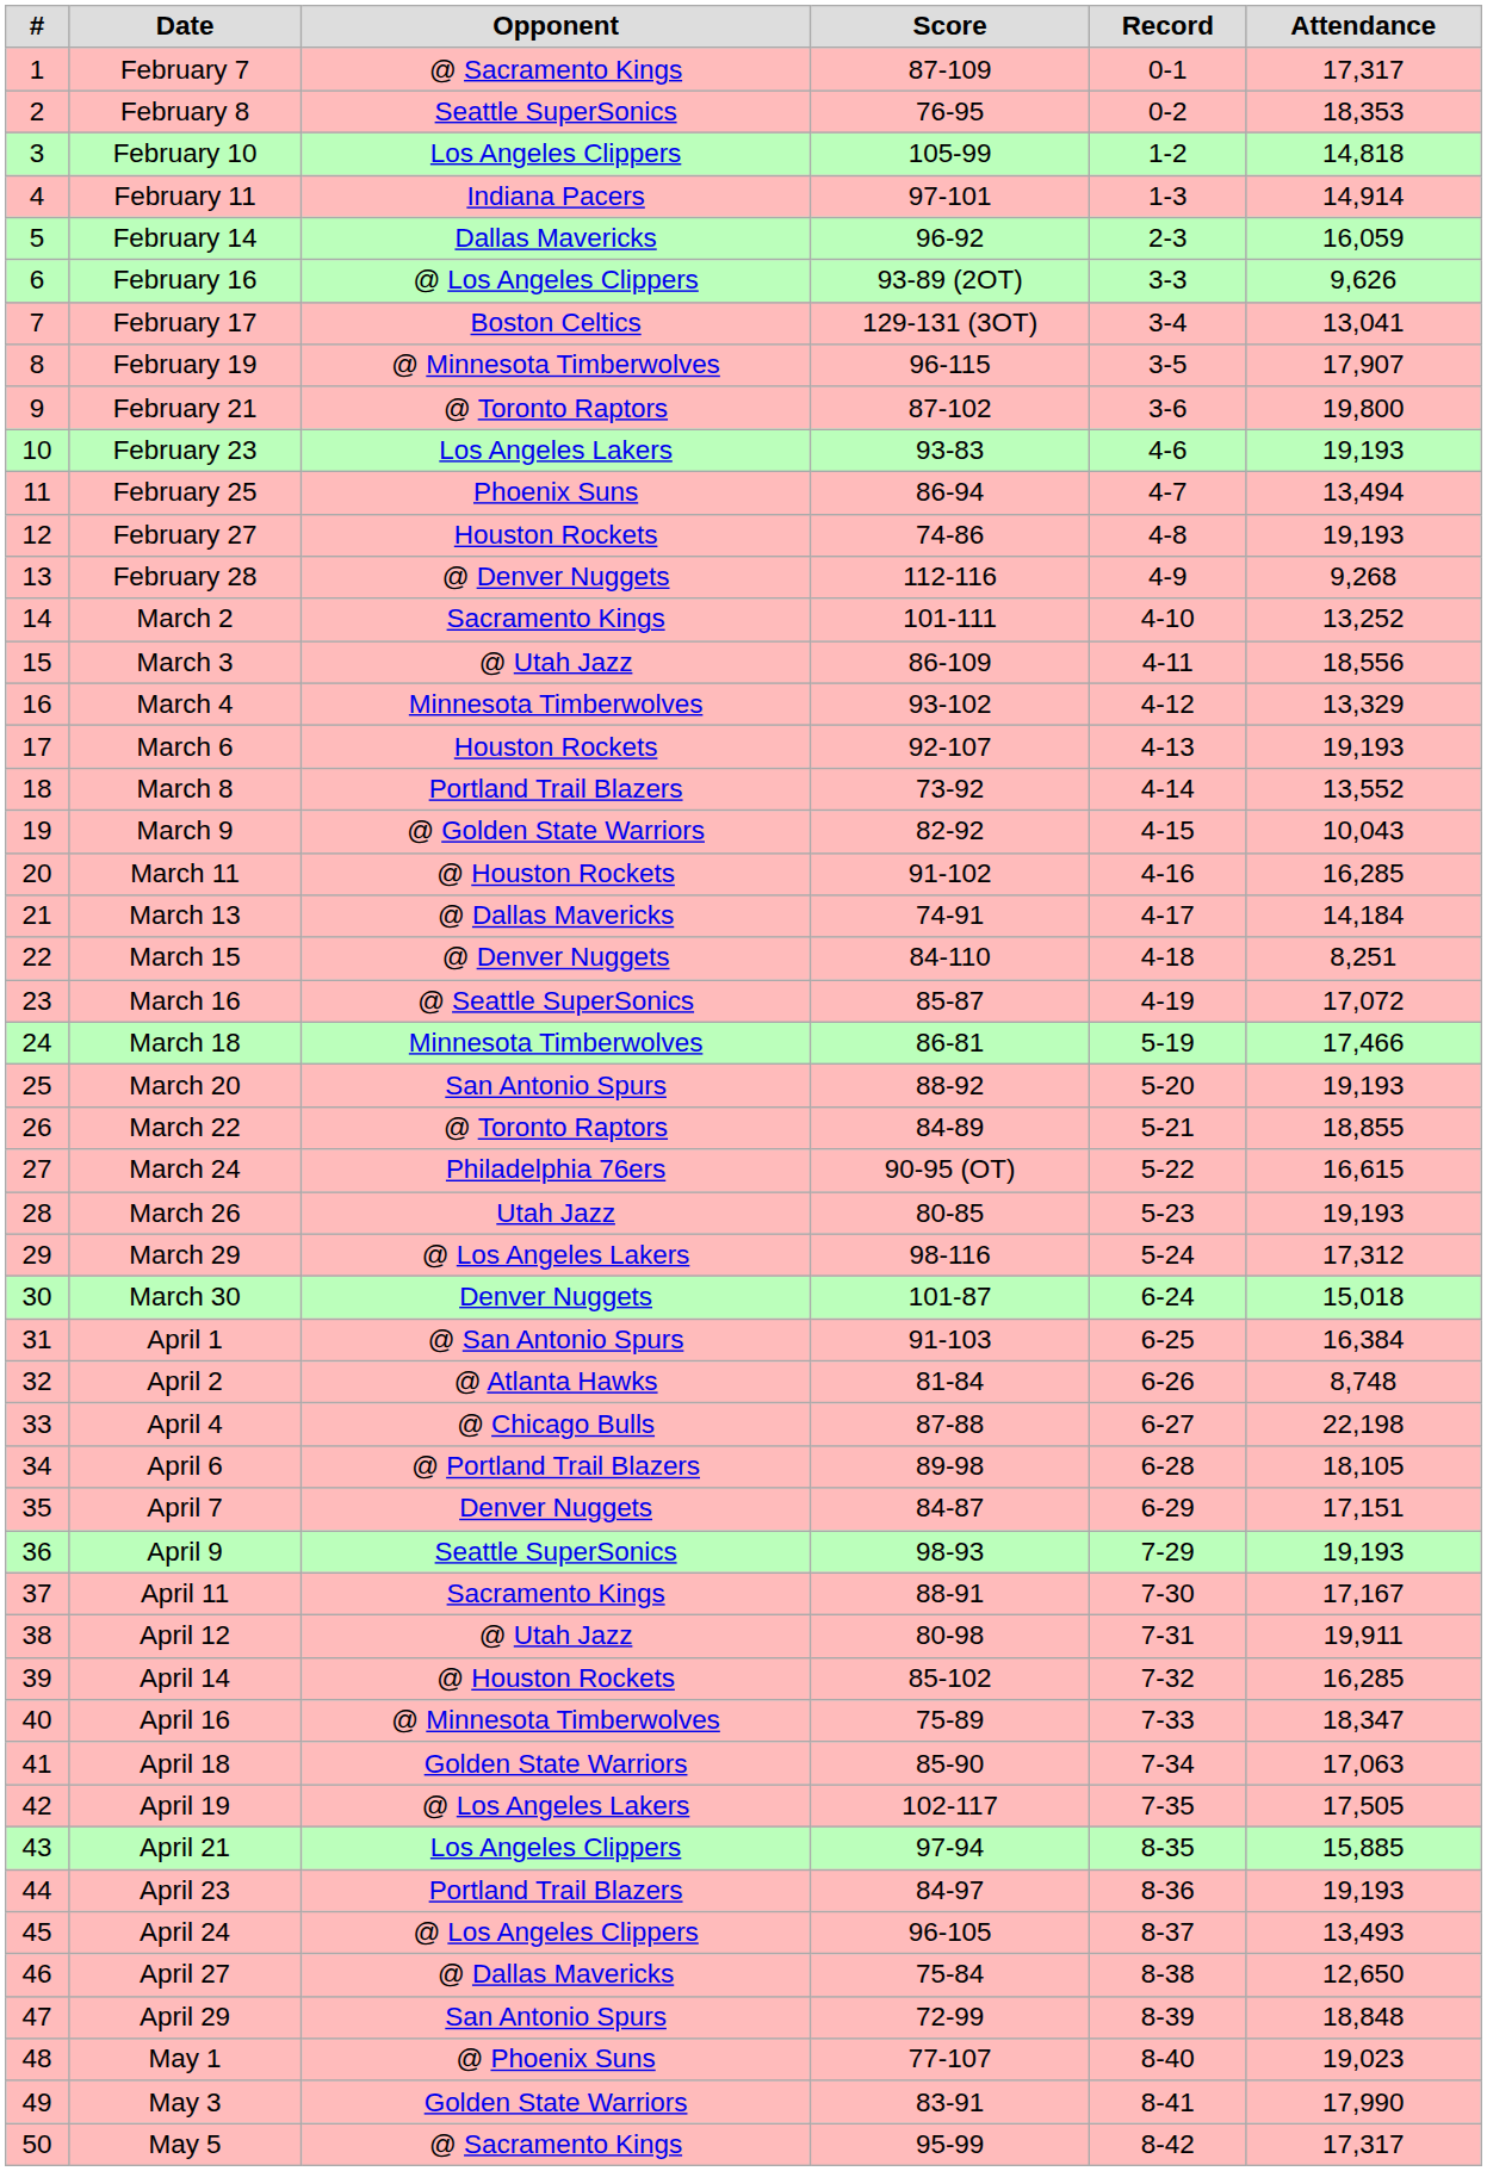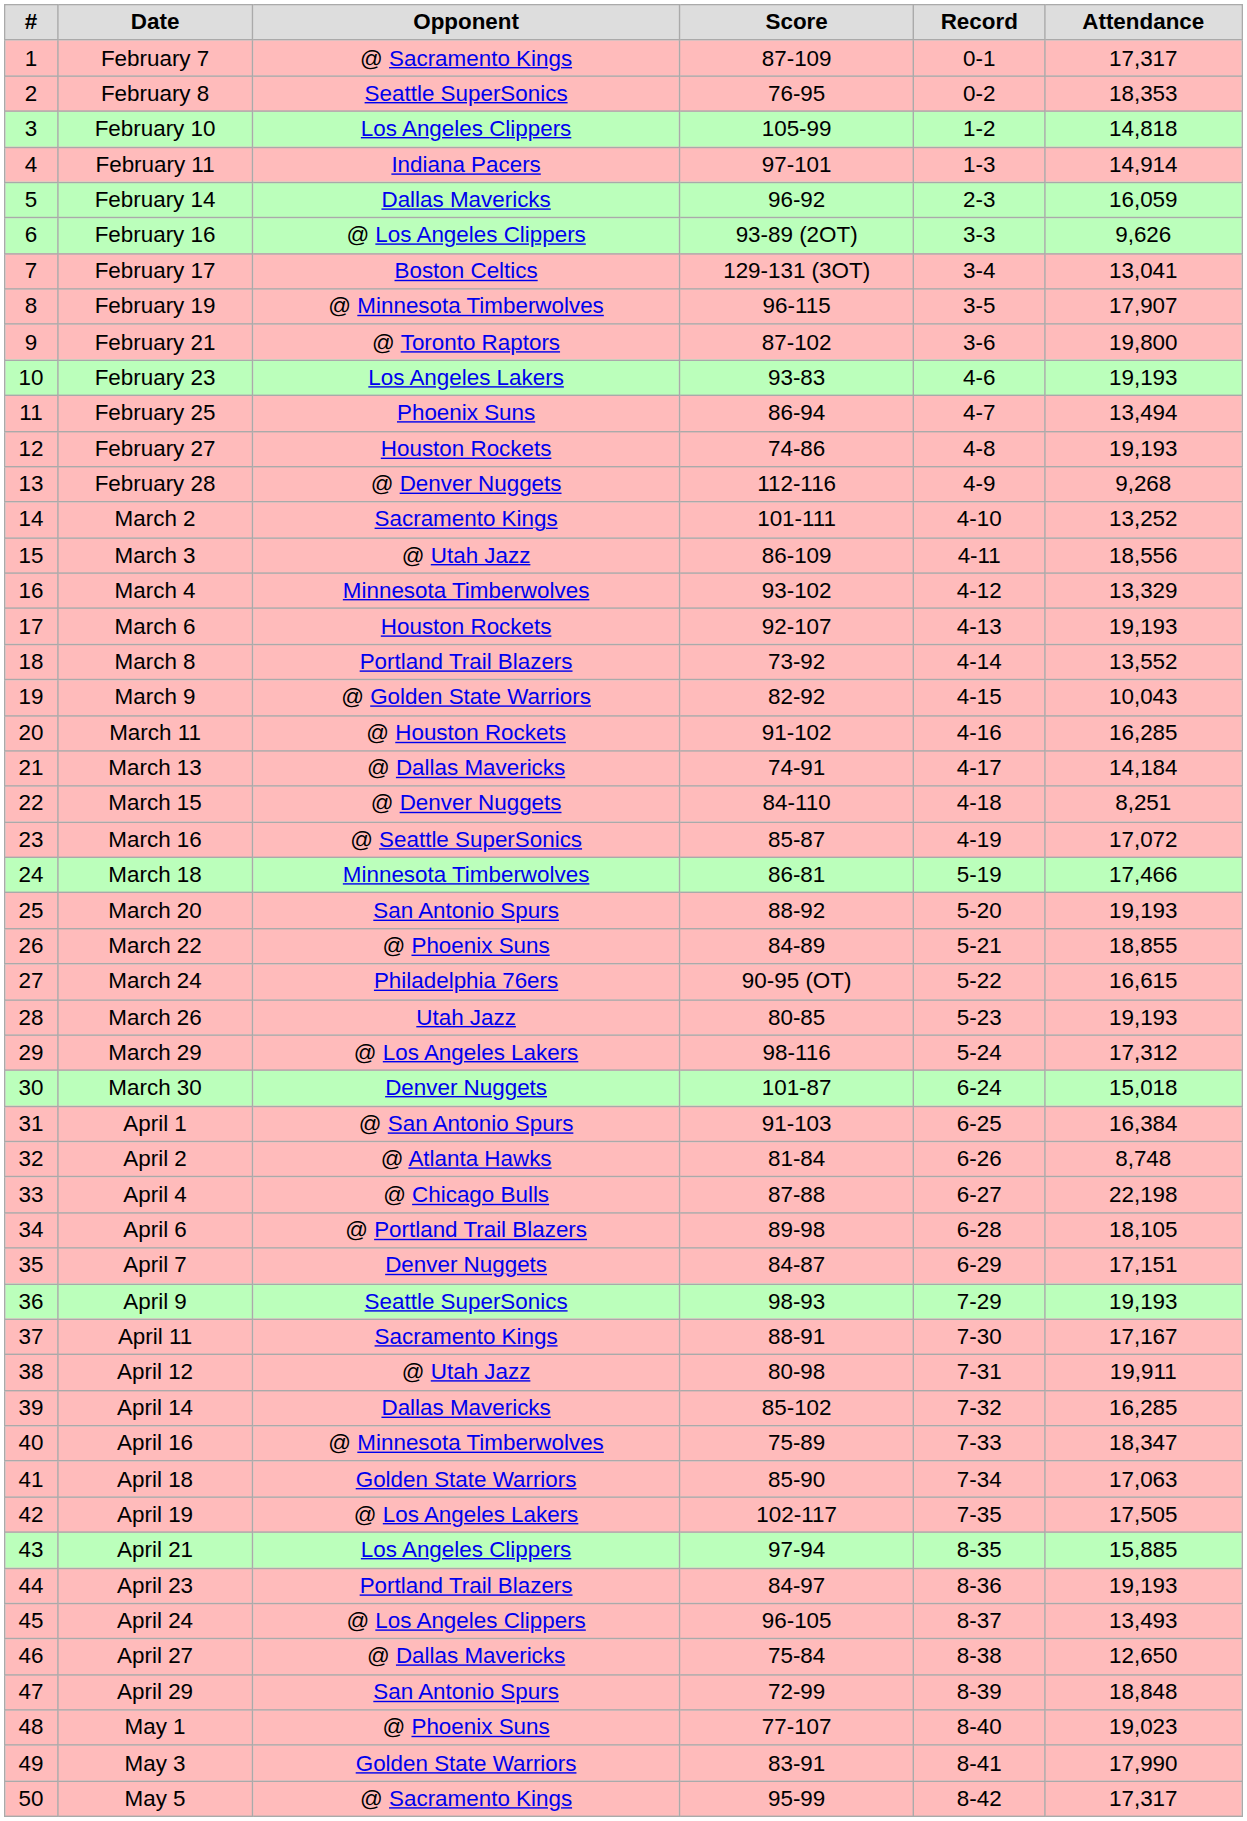March 22 | Opponent: @ Toronto Raptors -> @ Phoenix Suns
April 14 | Opponent: @ Houston Rockets -> Dallas Mavericks
